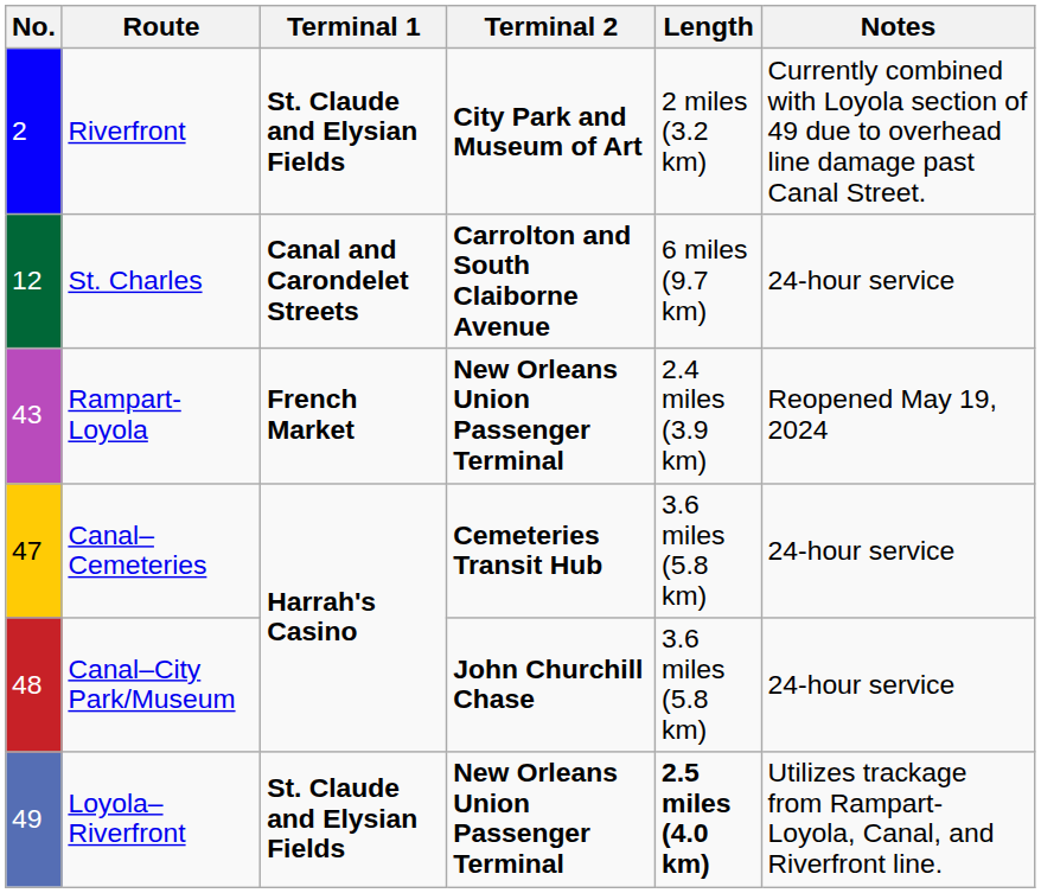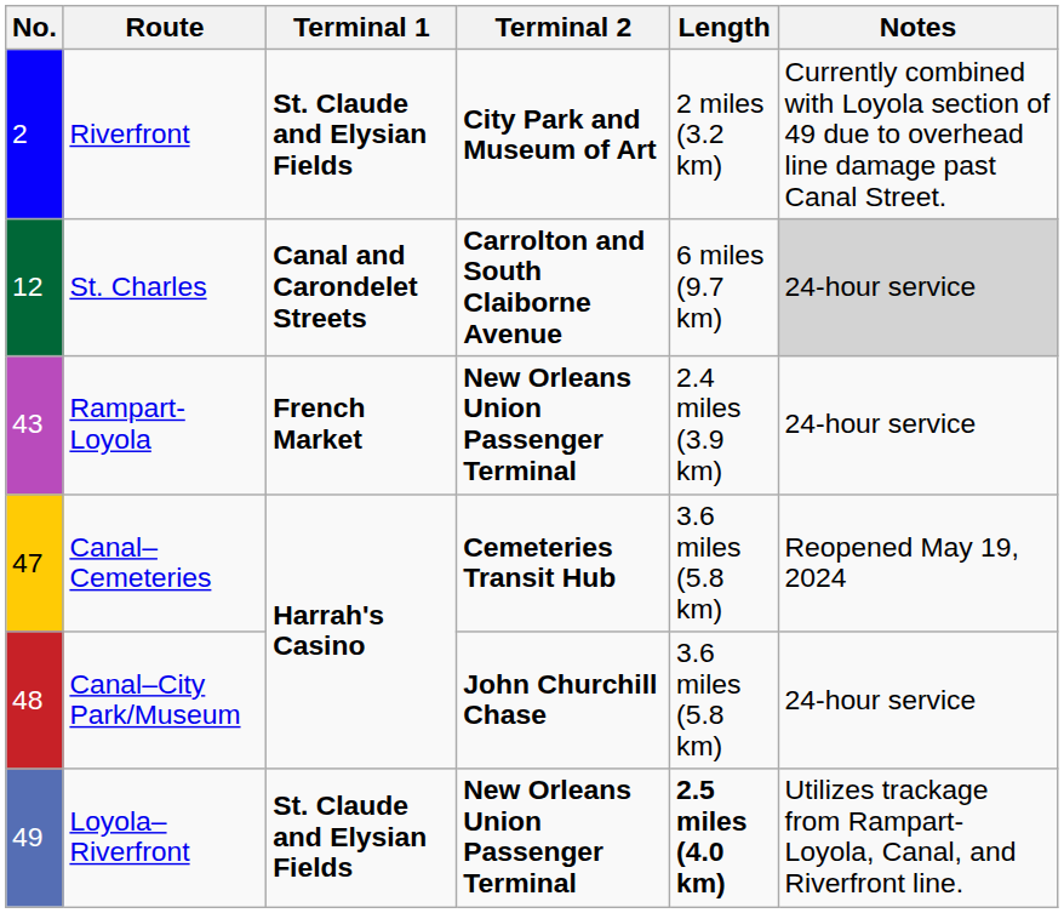St. Charles | Notes: no background -> lightgrey background
Rampart-Loyola | Notes: Reopened May 19, 2024 -> 24-hour service
Canal–Cemeteries | Notes: 24-hour service -> Reopened May 19, 2024
